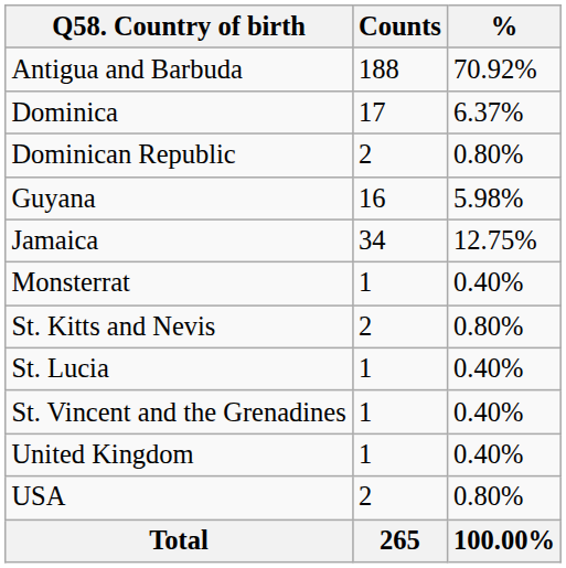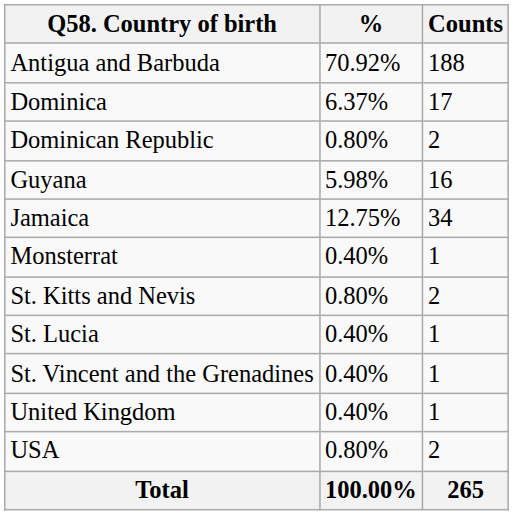columns swapped: Counts <-> %
